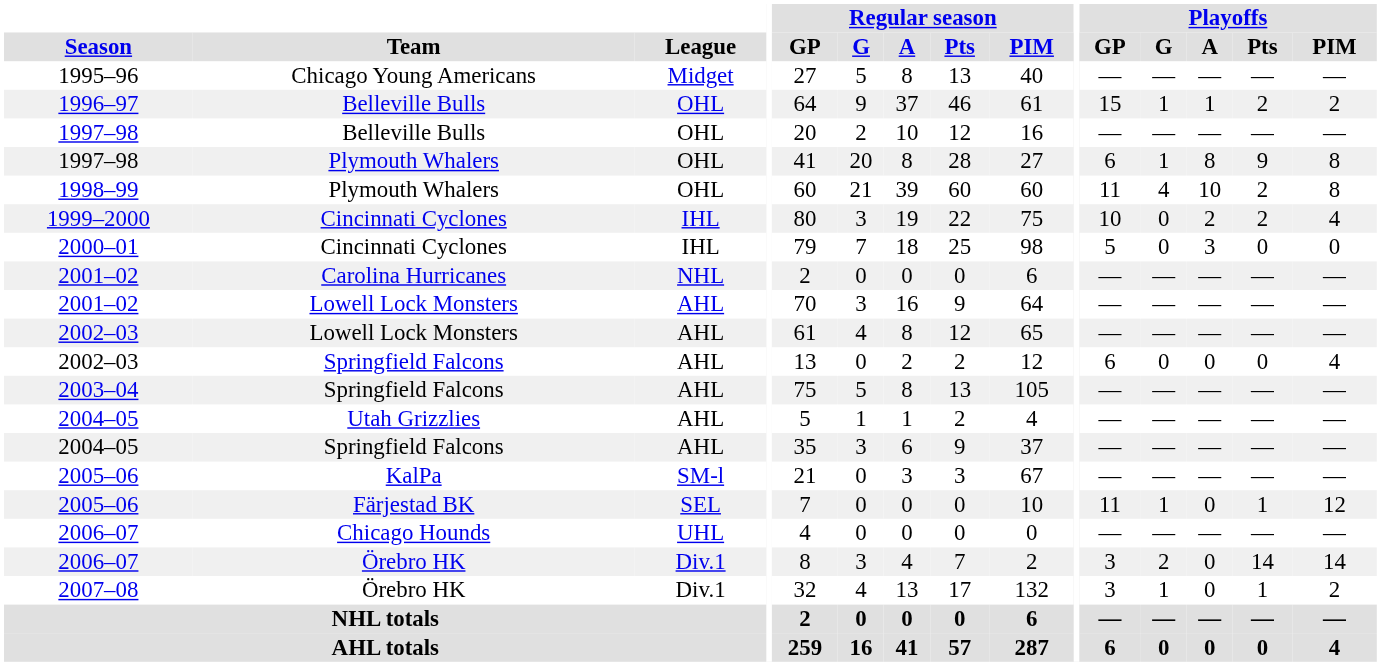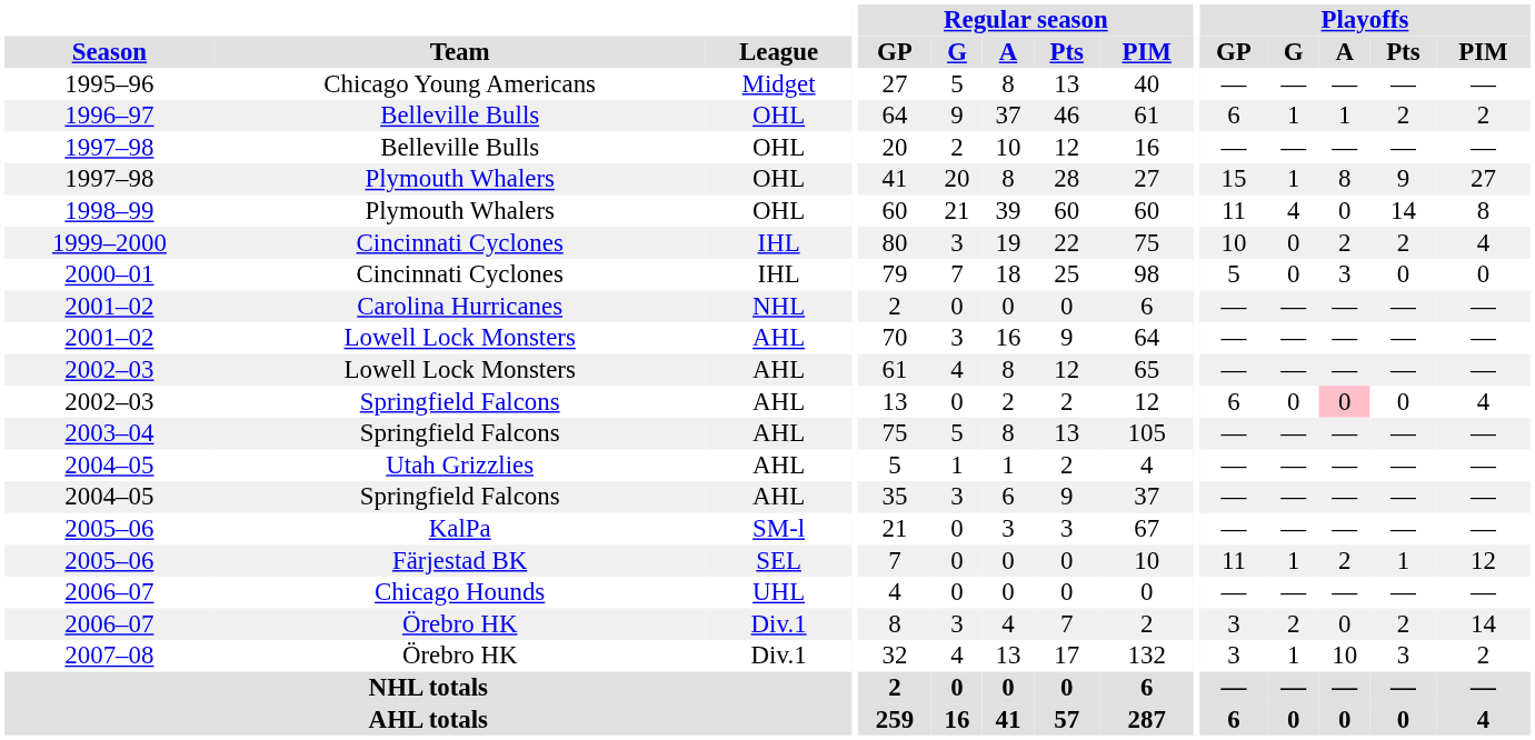1996–97 | Playoffs / GP: 15 -> 6
1997–98 / Plymouth Whalers | Playoffs / GP: 6 -> 15
1997–98 / Plymouth Whalers | Playoffs / PIM: 8 -> 27
1998–99 | Playoffs / A: 10 -> 0
1998–99 | Playoffs / Pts: 2 -> 14
2002–03 / Springfield Falcons | Playoffs / A: no background -> pink background
2005–06 / Färjestad BK | Playoffs / A: 0 -> 2
2006–07 / Örebro HK | Playoffs / Pts: 14 -> 2
2007–08 | Playoffs / A: 0 -> 10
2007–08 | Playoffs / Pts: 1 -> 3
